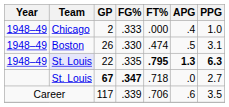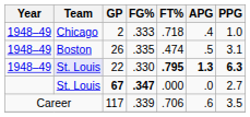2 | FT%: .000 -> .718
26 | FG%: .330 -> .335
22 | FG%: .335 -> .330
67 | FT%: .718 -> .000
